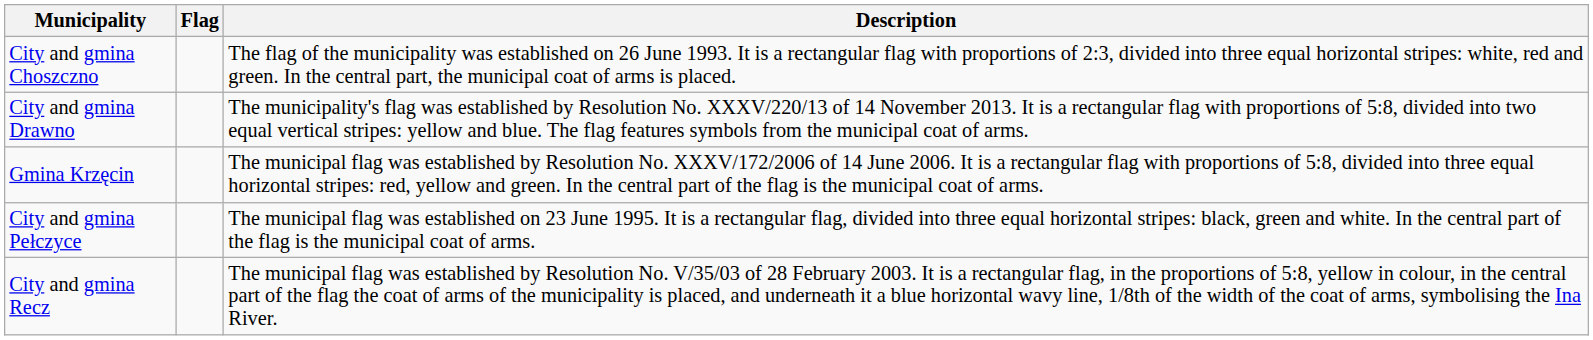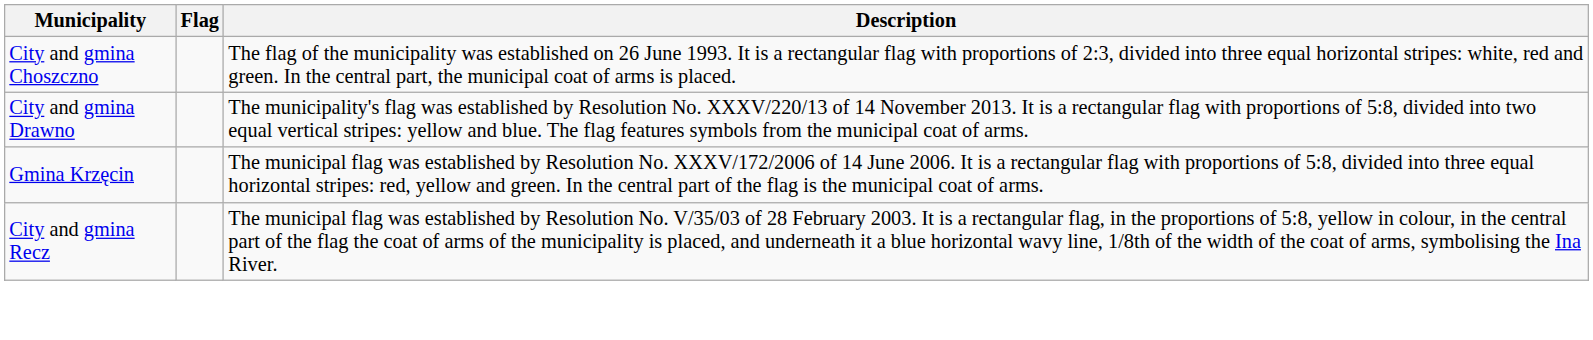- row: City and gmina Pełczyce | The municipal flag was established on 23 June 1995. It is a rectangular flag, divided into three equal horizontal stripes: black, green and white. In the central part of the flag is the municipal coat of arms.
